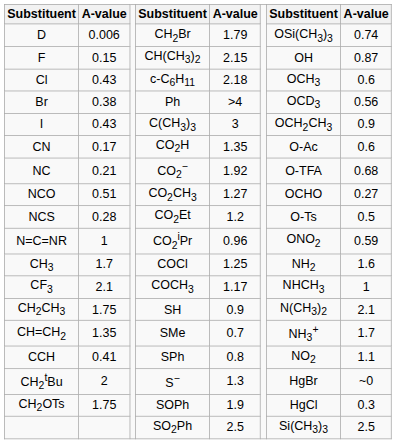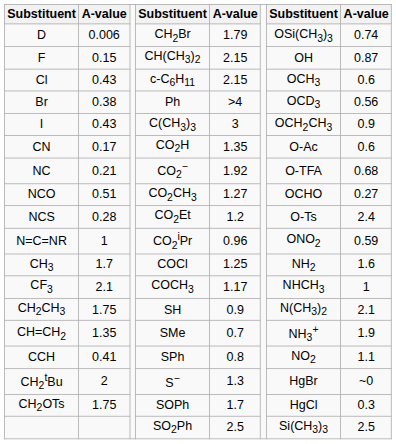Cl | column 5: 2.18 -> 2.15
NCS | column 8: 0.5 -> 2.4
CH=CH2 | column 8: 1.7 -> 1.9
CH2OTs | column 5: 1.9 -> 1.7
